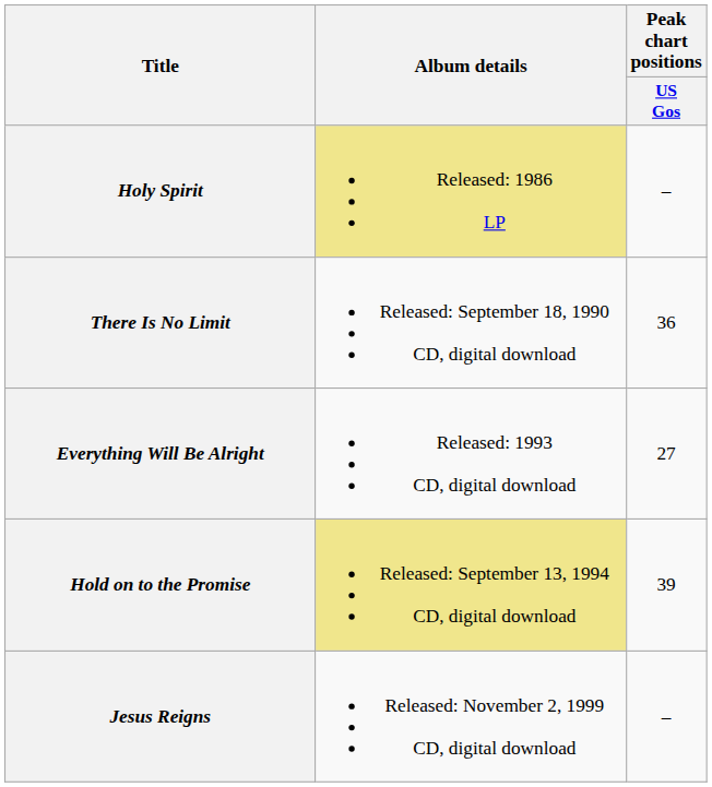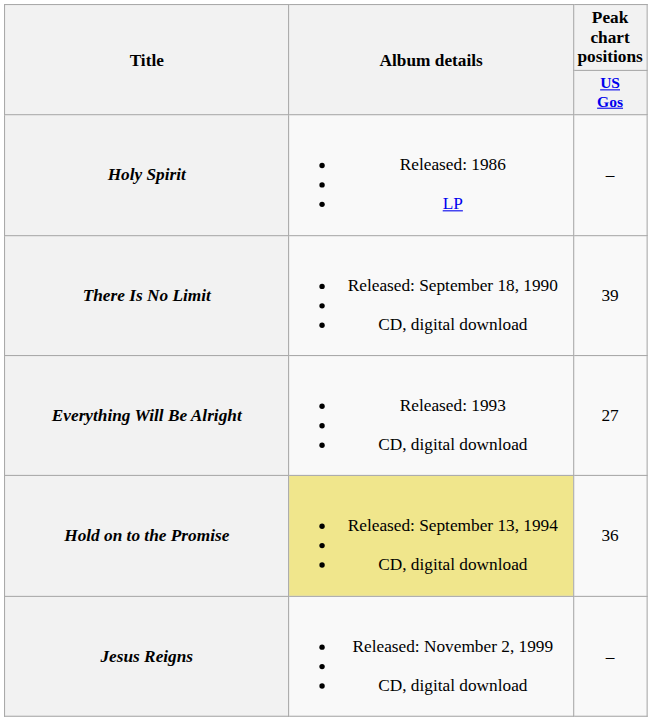Holy Spirit | Album details: khaki background -> no background
There Is No Limit | Peak chart positions / US Gos: 36 -> 39
Hold on to the Promise | Peak chart positions / US Gos: 39 -> 36
